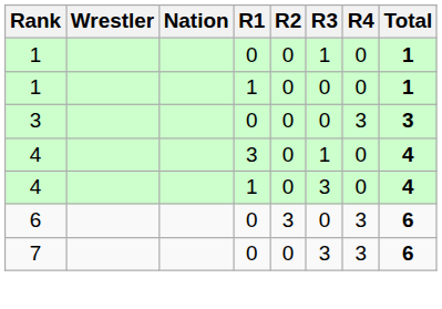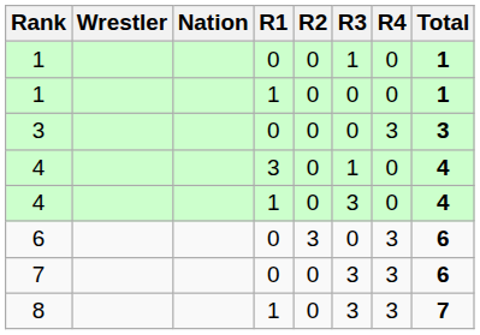+ row: 8 | 1 | 0 | 3 | 3 | 7
